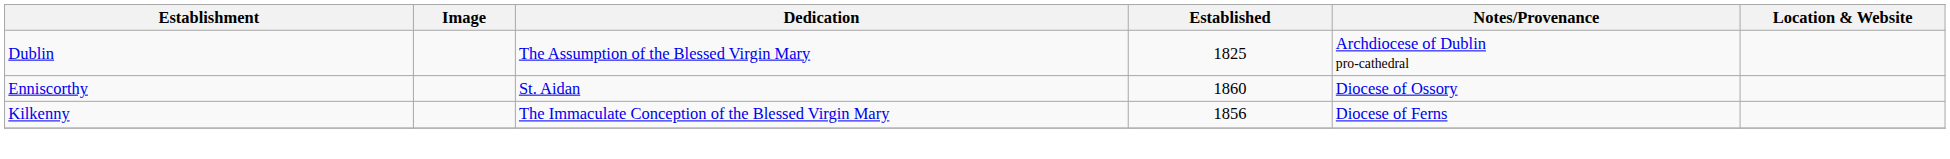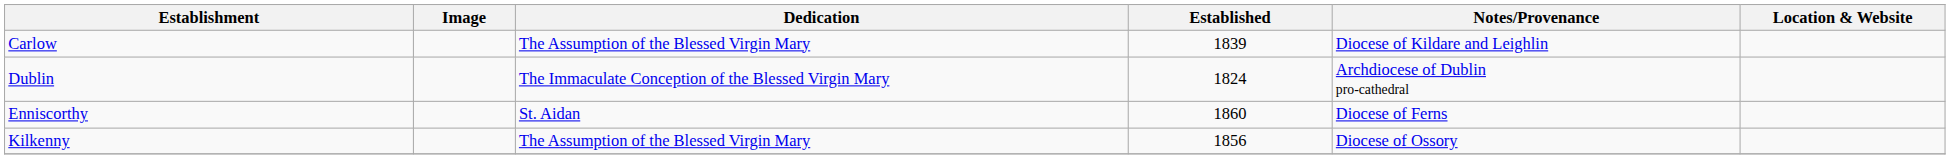+ row: Carlow | The Assumption of the Blessed Virgin Mary | 1839 | Diocese of Kildare and Leighlin
Dublin | Dedication: The Assumption of the Blessed Virgin Mary -> The Immaculate Conception of the Blessed Virgin Mary
Dublin | Established: 1825 -> 1824
Enniscorthy | Notes/Provenance: Diocese of Ossory -> Diocese of Ferns
Kilkenny | Dedication: The Immaculate Conception of the Blessed Virgin Mary -> The Assumption of the Blessed Virgin Mary
Kilkenny | Notes/Provenance: Diocese of Ferns -> Diocese of Ossory
